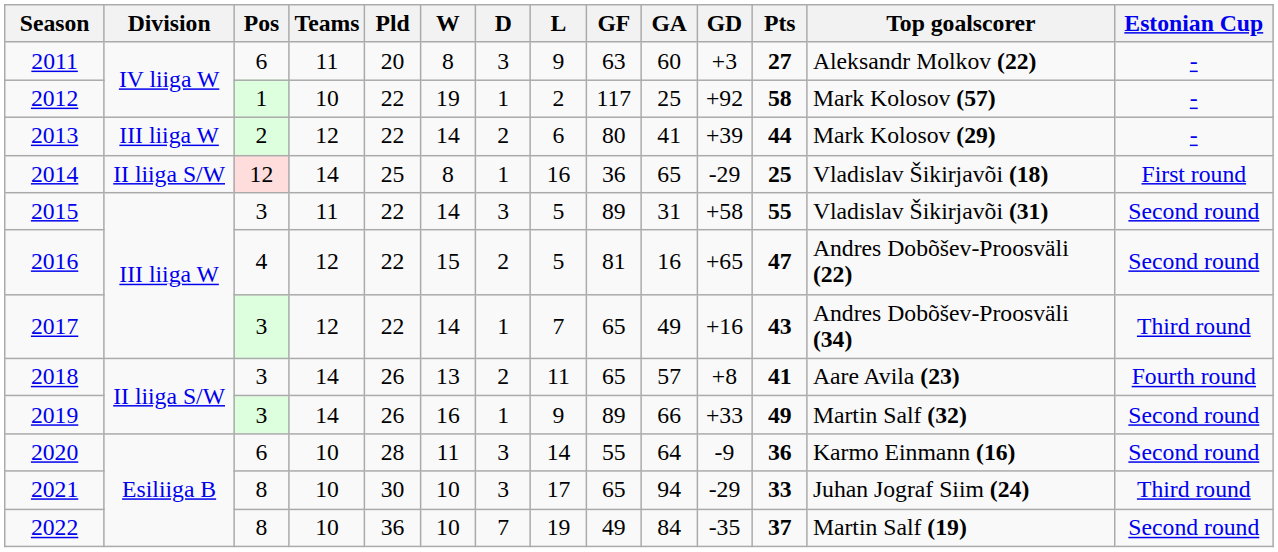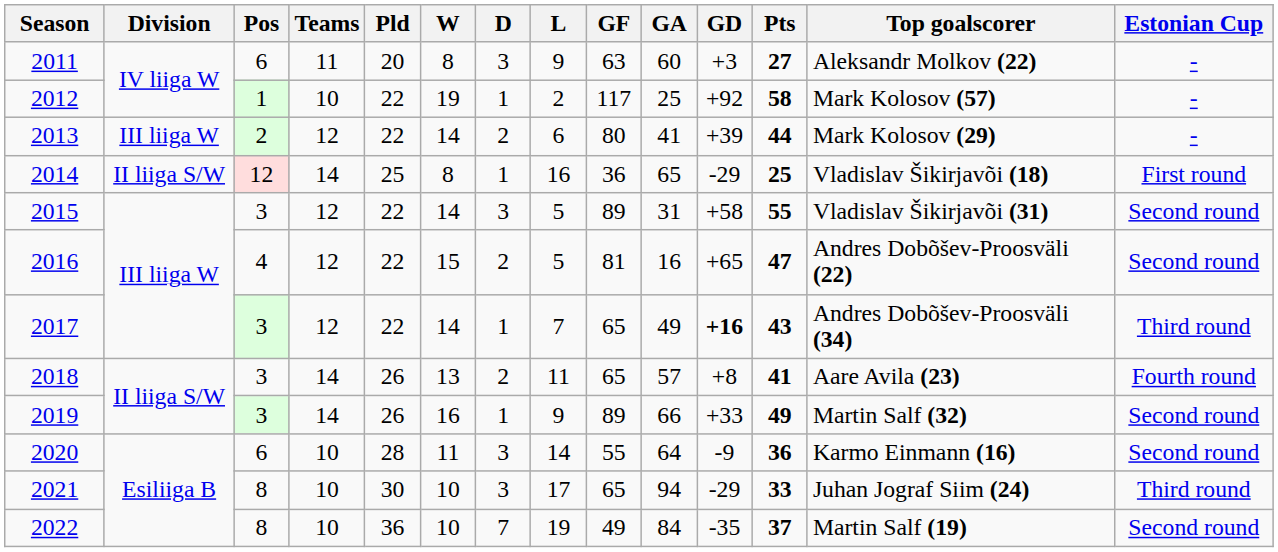2015 | Teams: 11 -> 12
2017 | GD: normal -> bold
